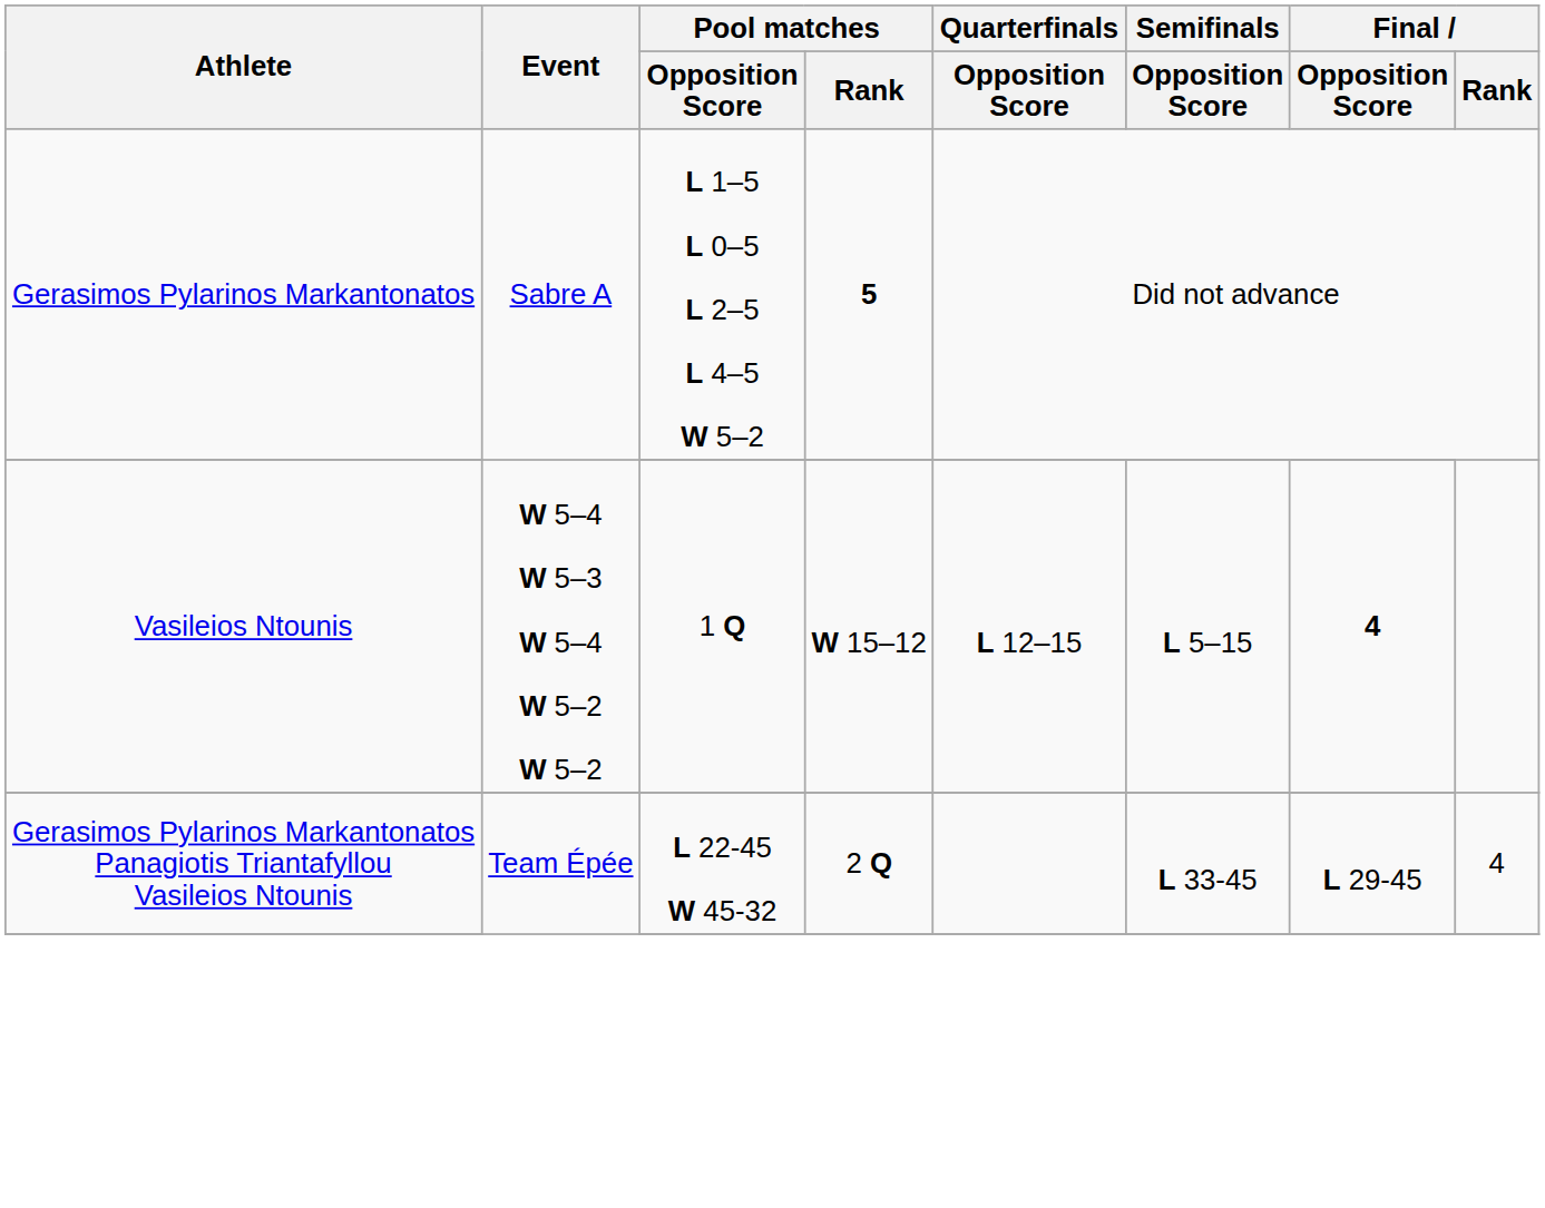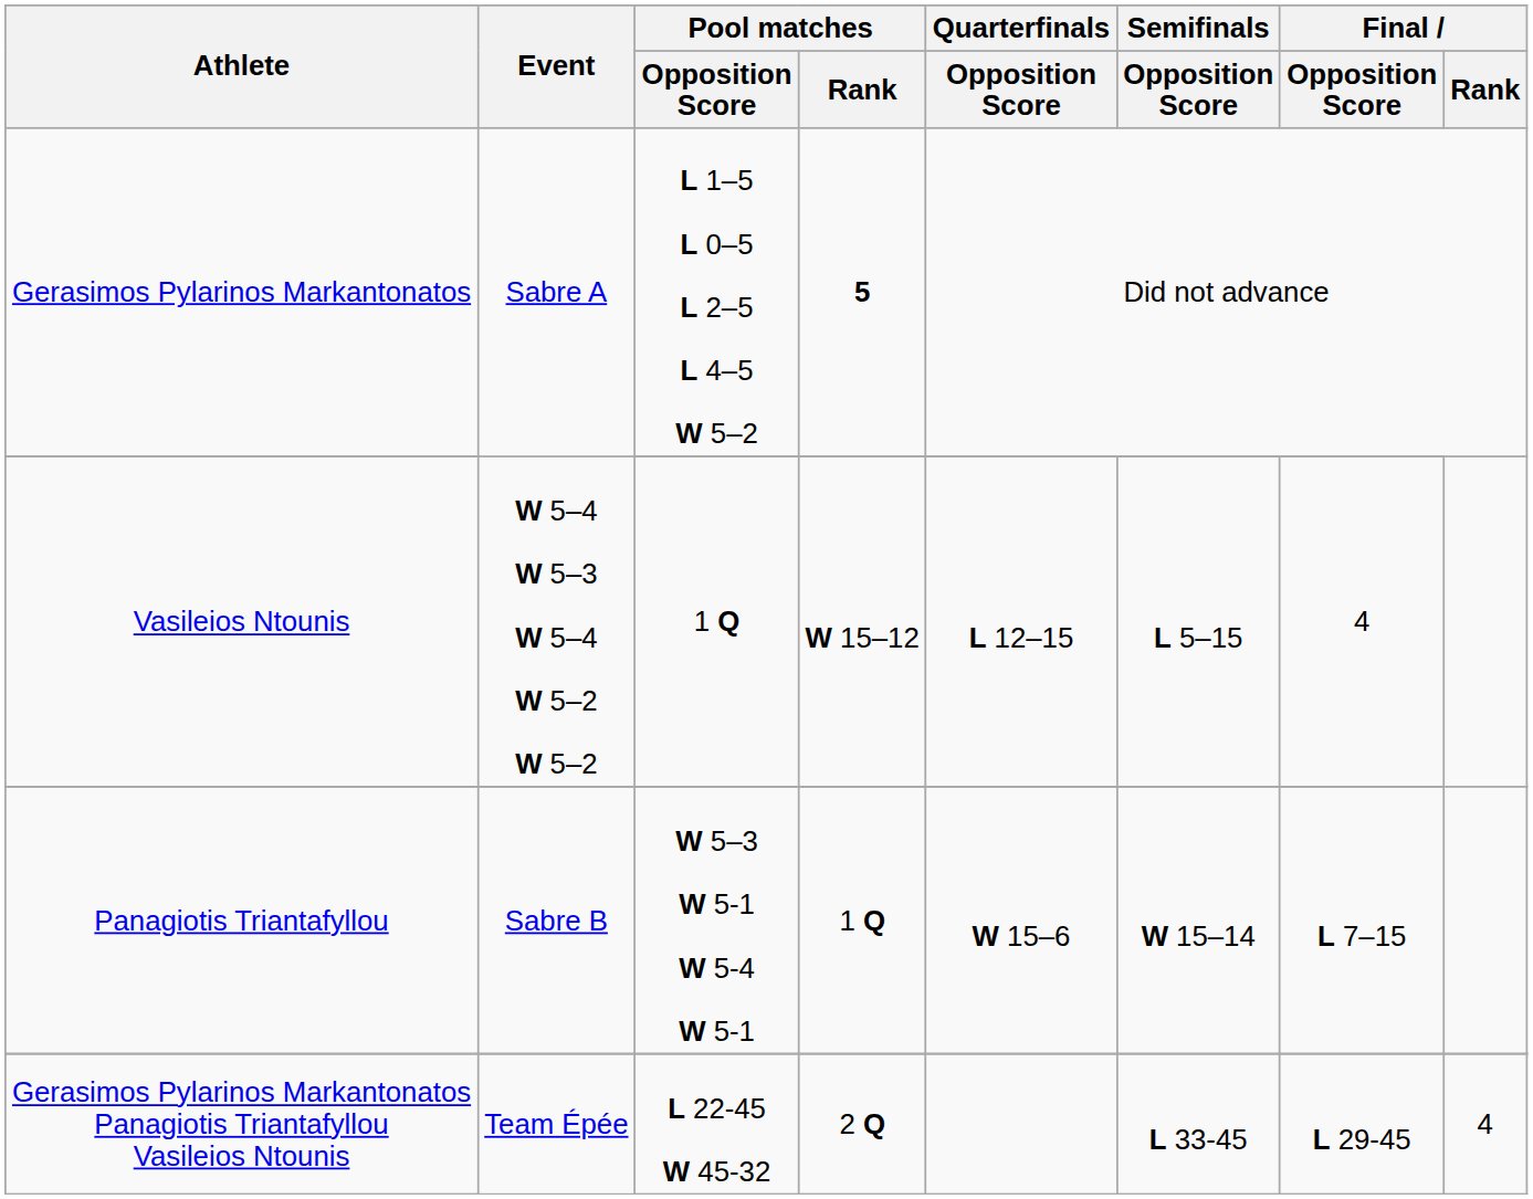Vasileios Ntounis | Final / Opposition Score: bold -> normal
+ row: Panagiotis Triantafyllou | Sabre B | W 5–3 W 5-1 W 5-4 W 5-1 | 1 Q | W 15–6 | W 15–14 | L 7–15
